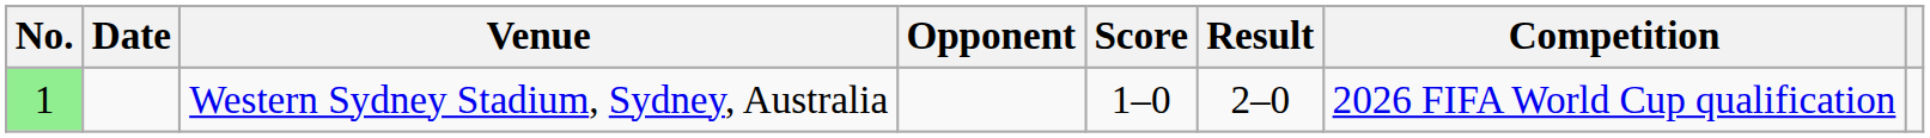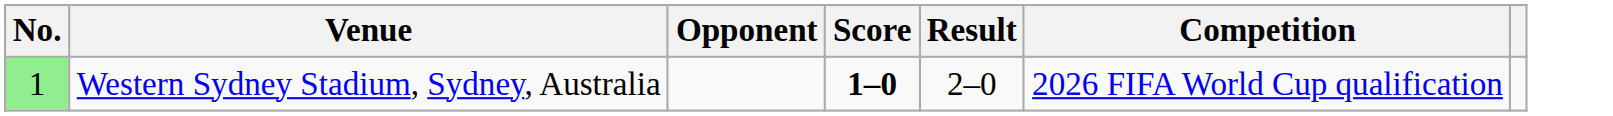- column: Date
Western Sydney Stadium, Sydney, Australia | Score: normal -> bold
